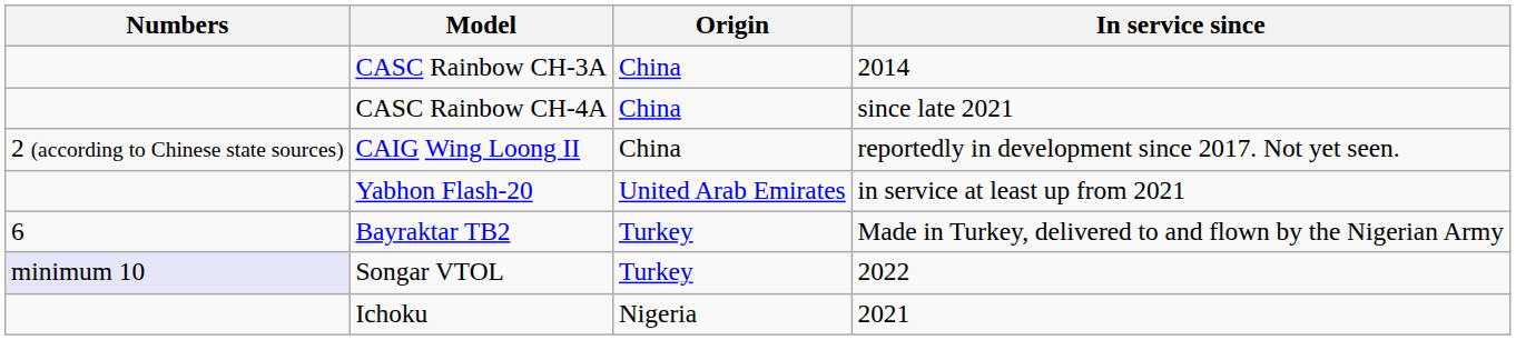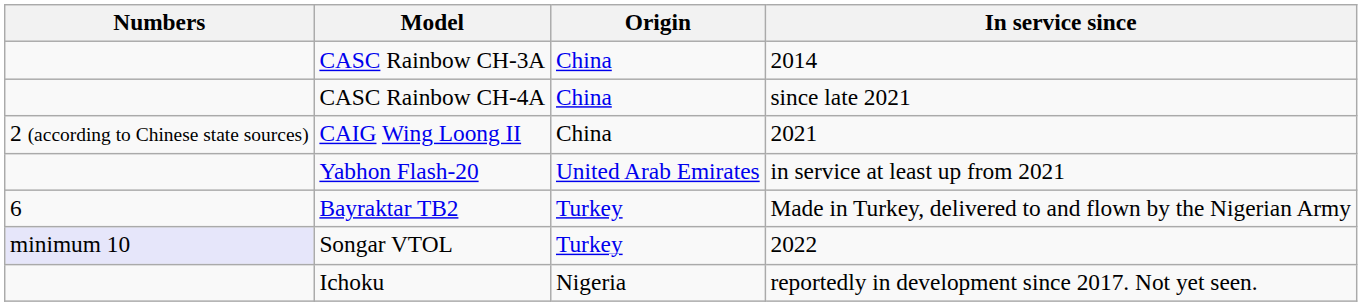CAIG Wing Loong II | In service since: reportedly in development since 2017. Not yet seen. -> 2021
Ichoku | In service since: 2021 -> reportedly in development since 2017. Not yet seen.
